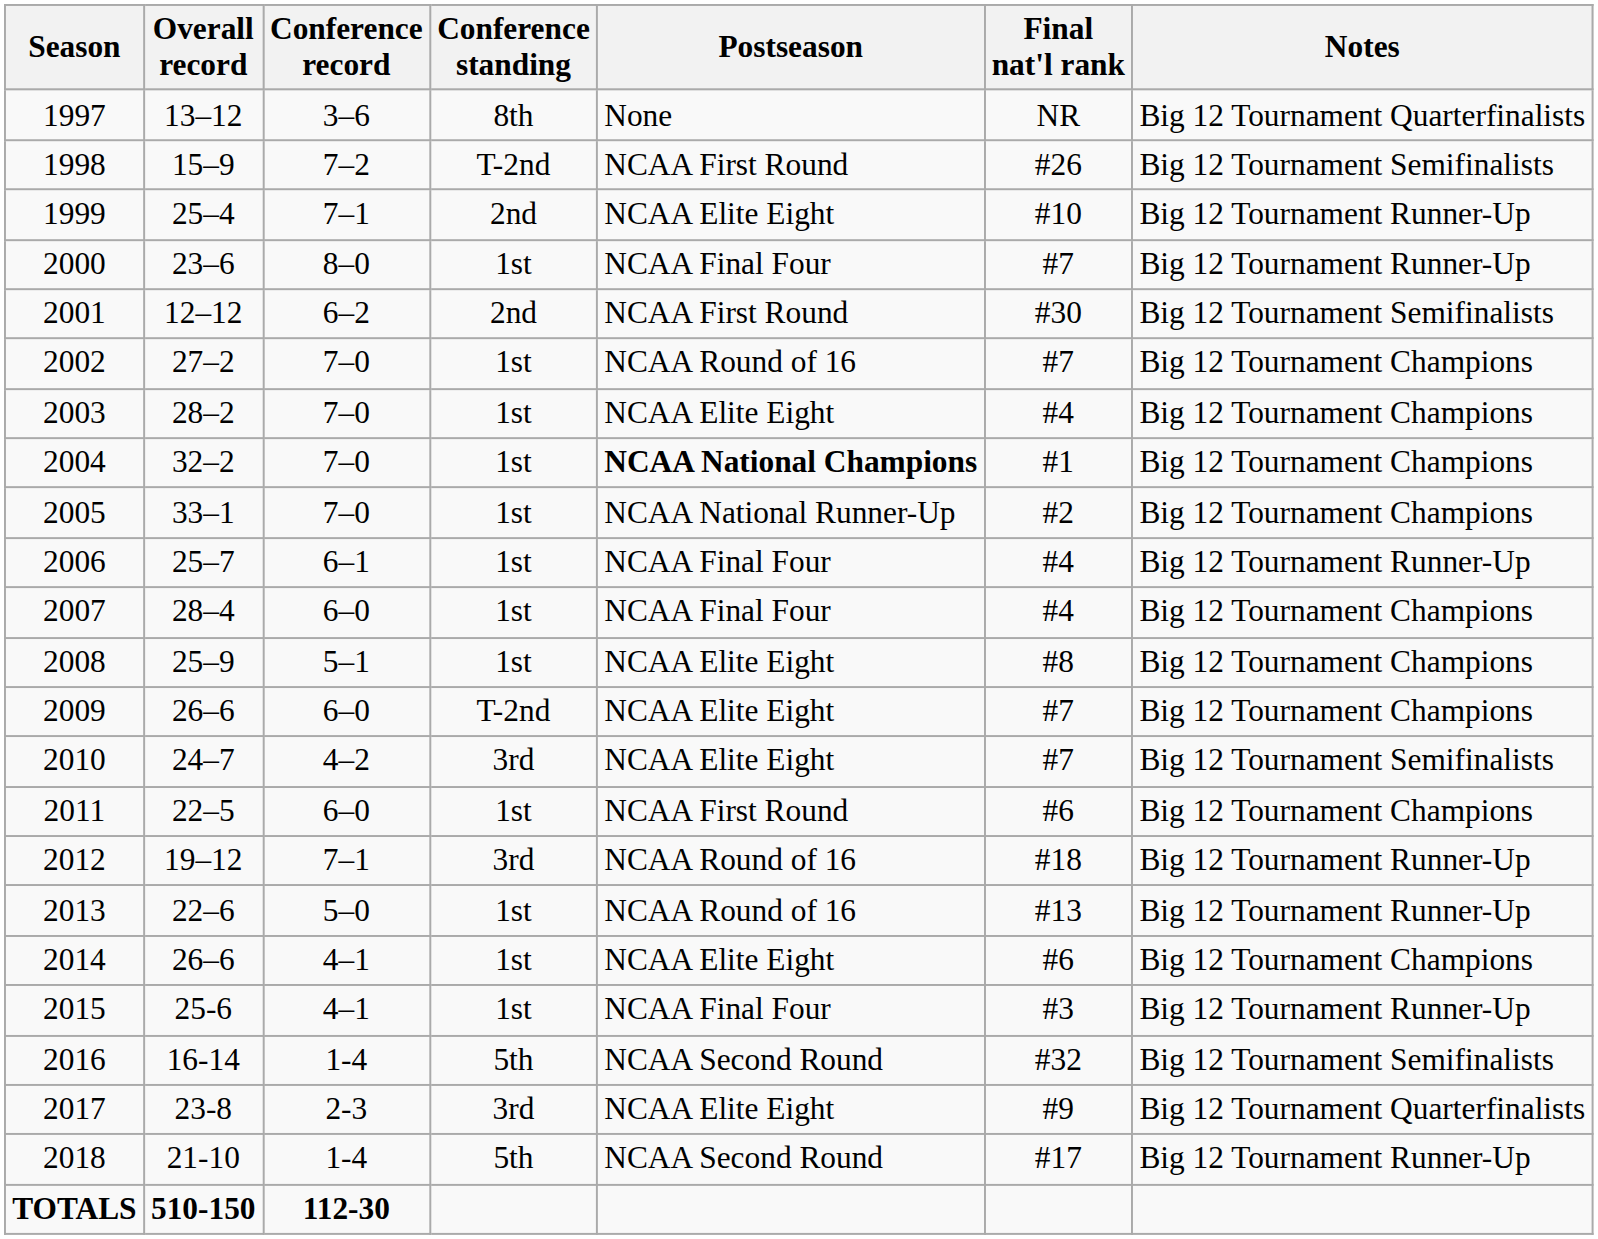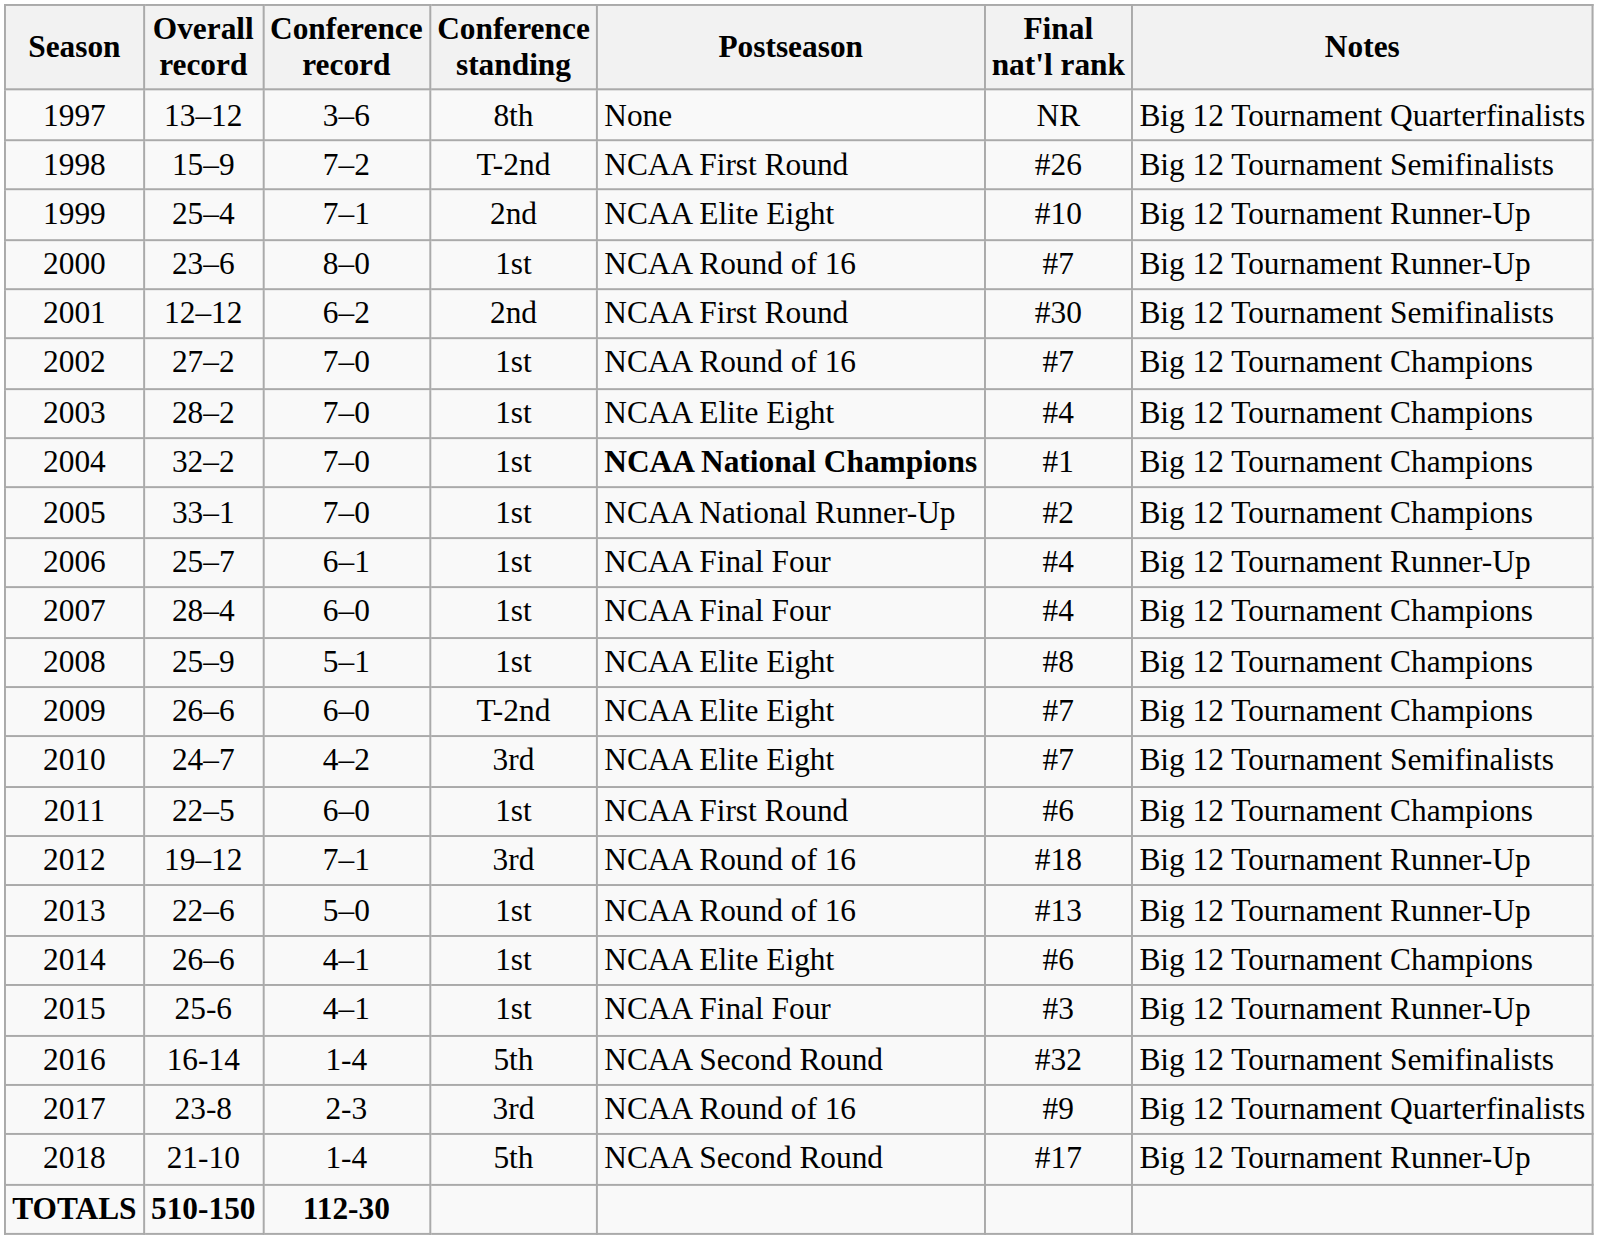2000 | Postseason: NCAA Final Four -> NCAA Round of 16
2017 | Postseason: NCAA Elite Eight -> NCAA Round of 16
